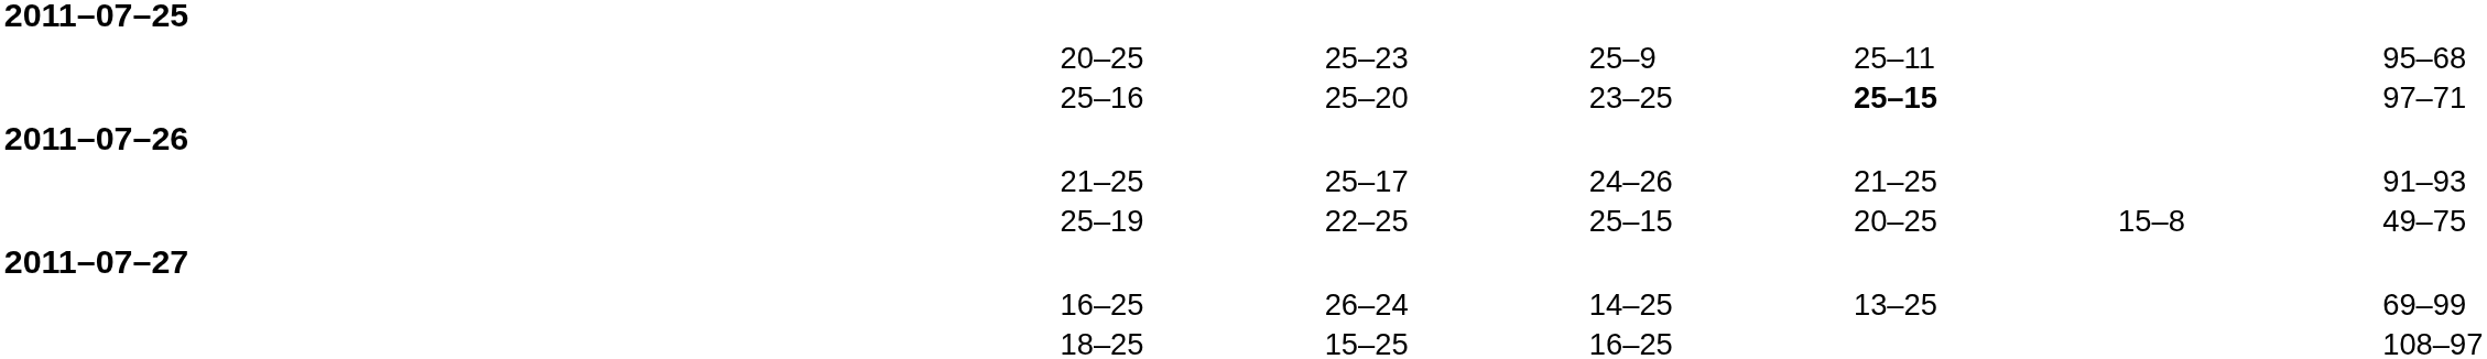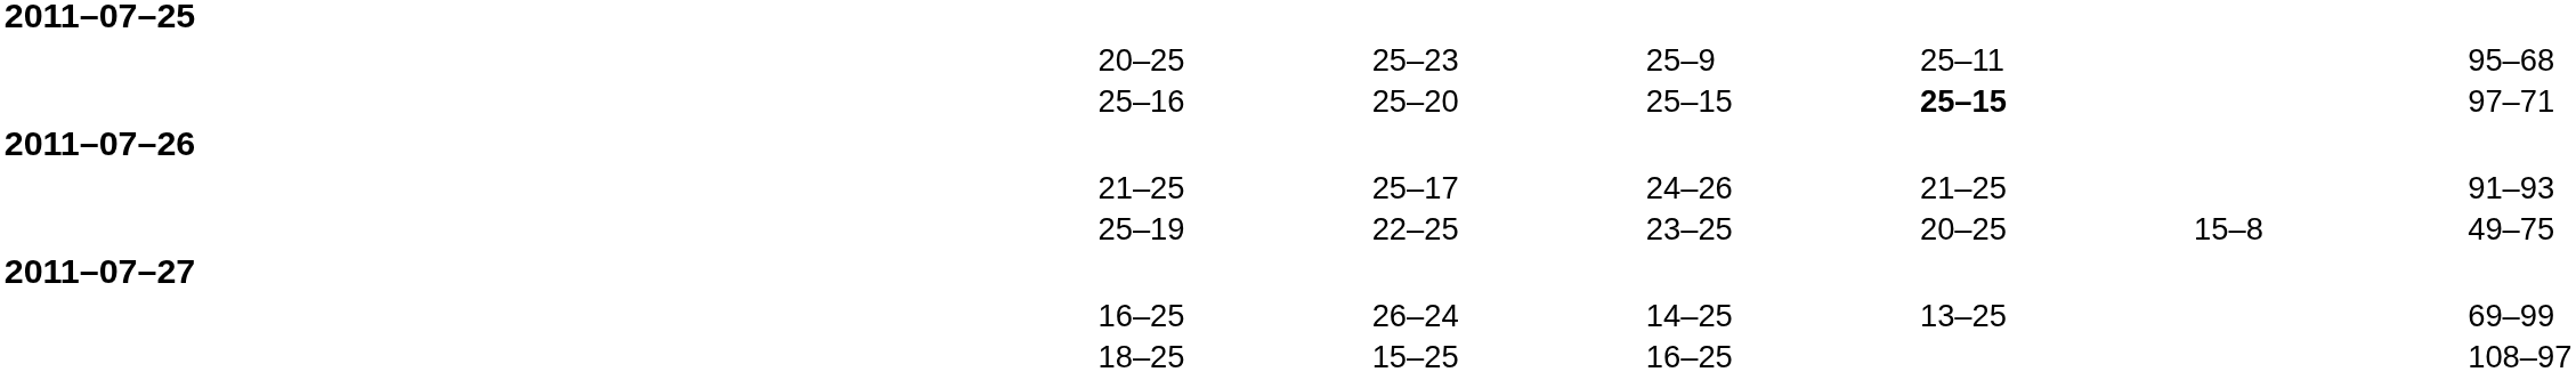25–16 | column 6: 23–25 -> 25–15
25–19 | column 6: 25–15 -> 23–25
